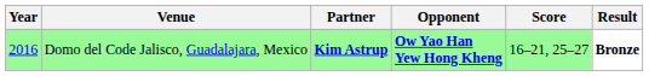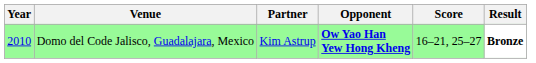Domo del Code Jalisco, Guadalajara, Mexico | Year: 2016 -> 2010
Domo del Code Jalisco, Guadalajara, Mexico | Partner: bold -> normal
